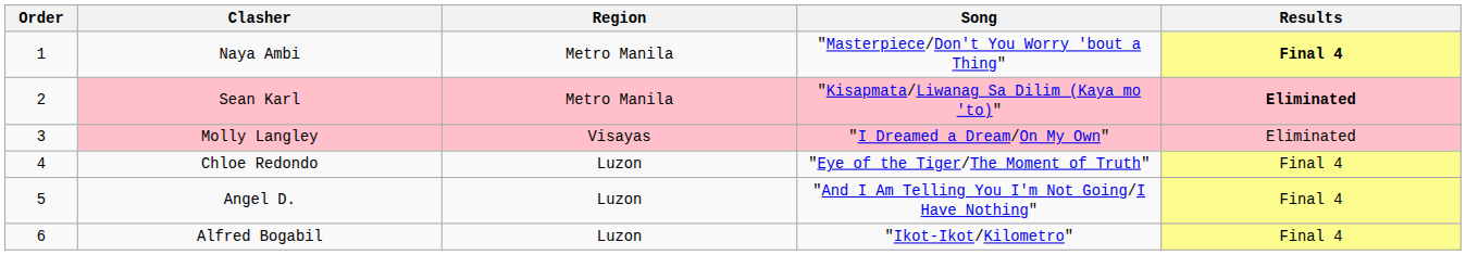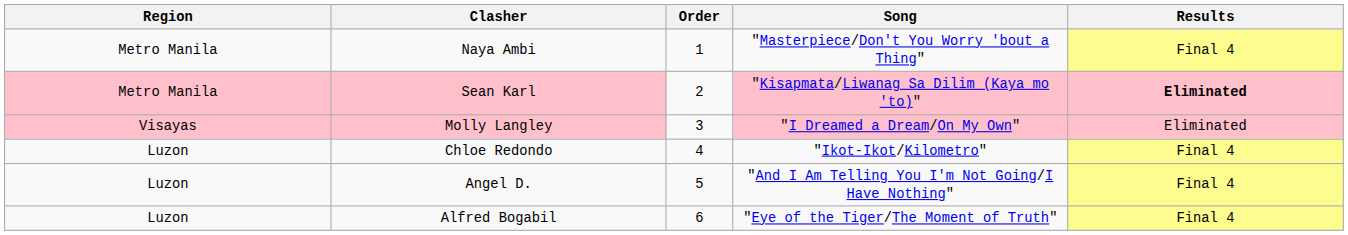columns swapped: Order <-> Region
Naya Ambi | Results: bold -> normal
Chloe Redondo | Song: "Eye of the Tiger/The Moment of Truth" -> "Ikot-Ikot/Kilometro"
Alfred Bogabil | Song: "Ikot-Ikot/Kilometro" -> "Eye of the Tiger/The Moment of Truth"
